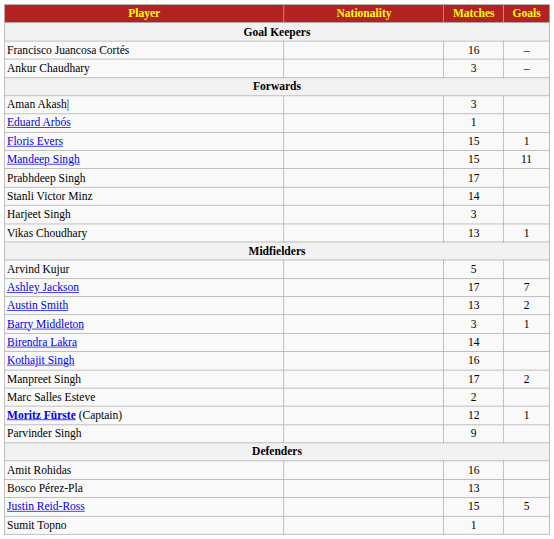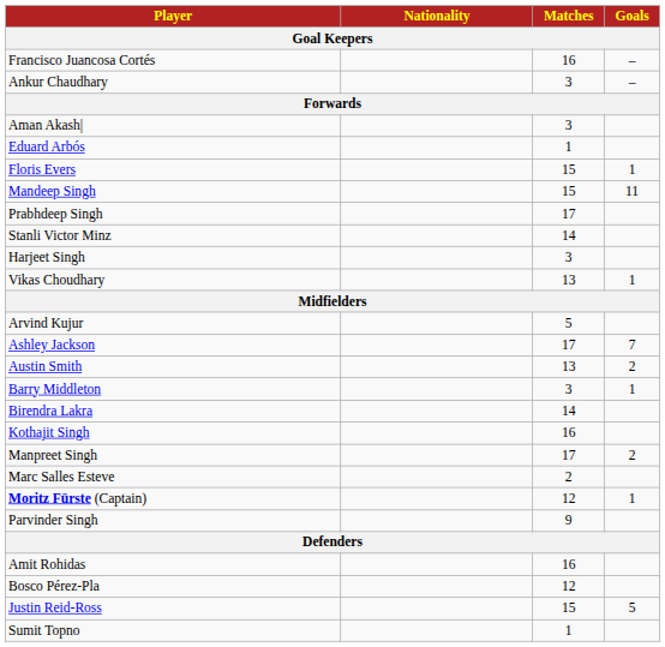Bosco Pérez-Pla | Matches: 13 -> 12
